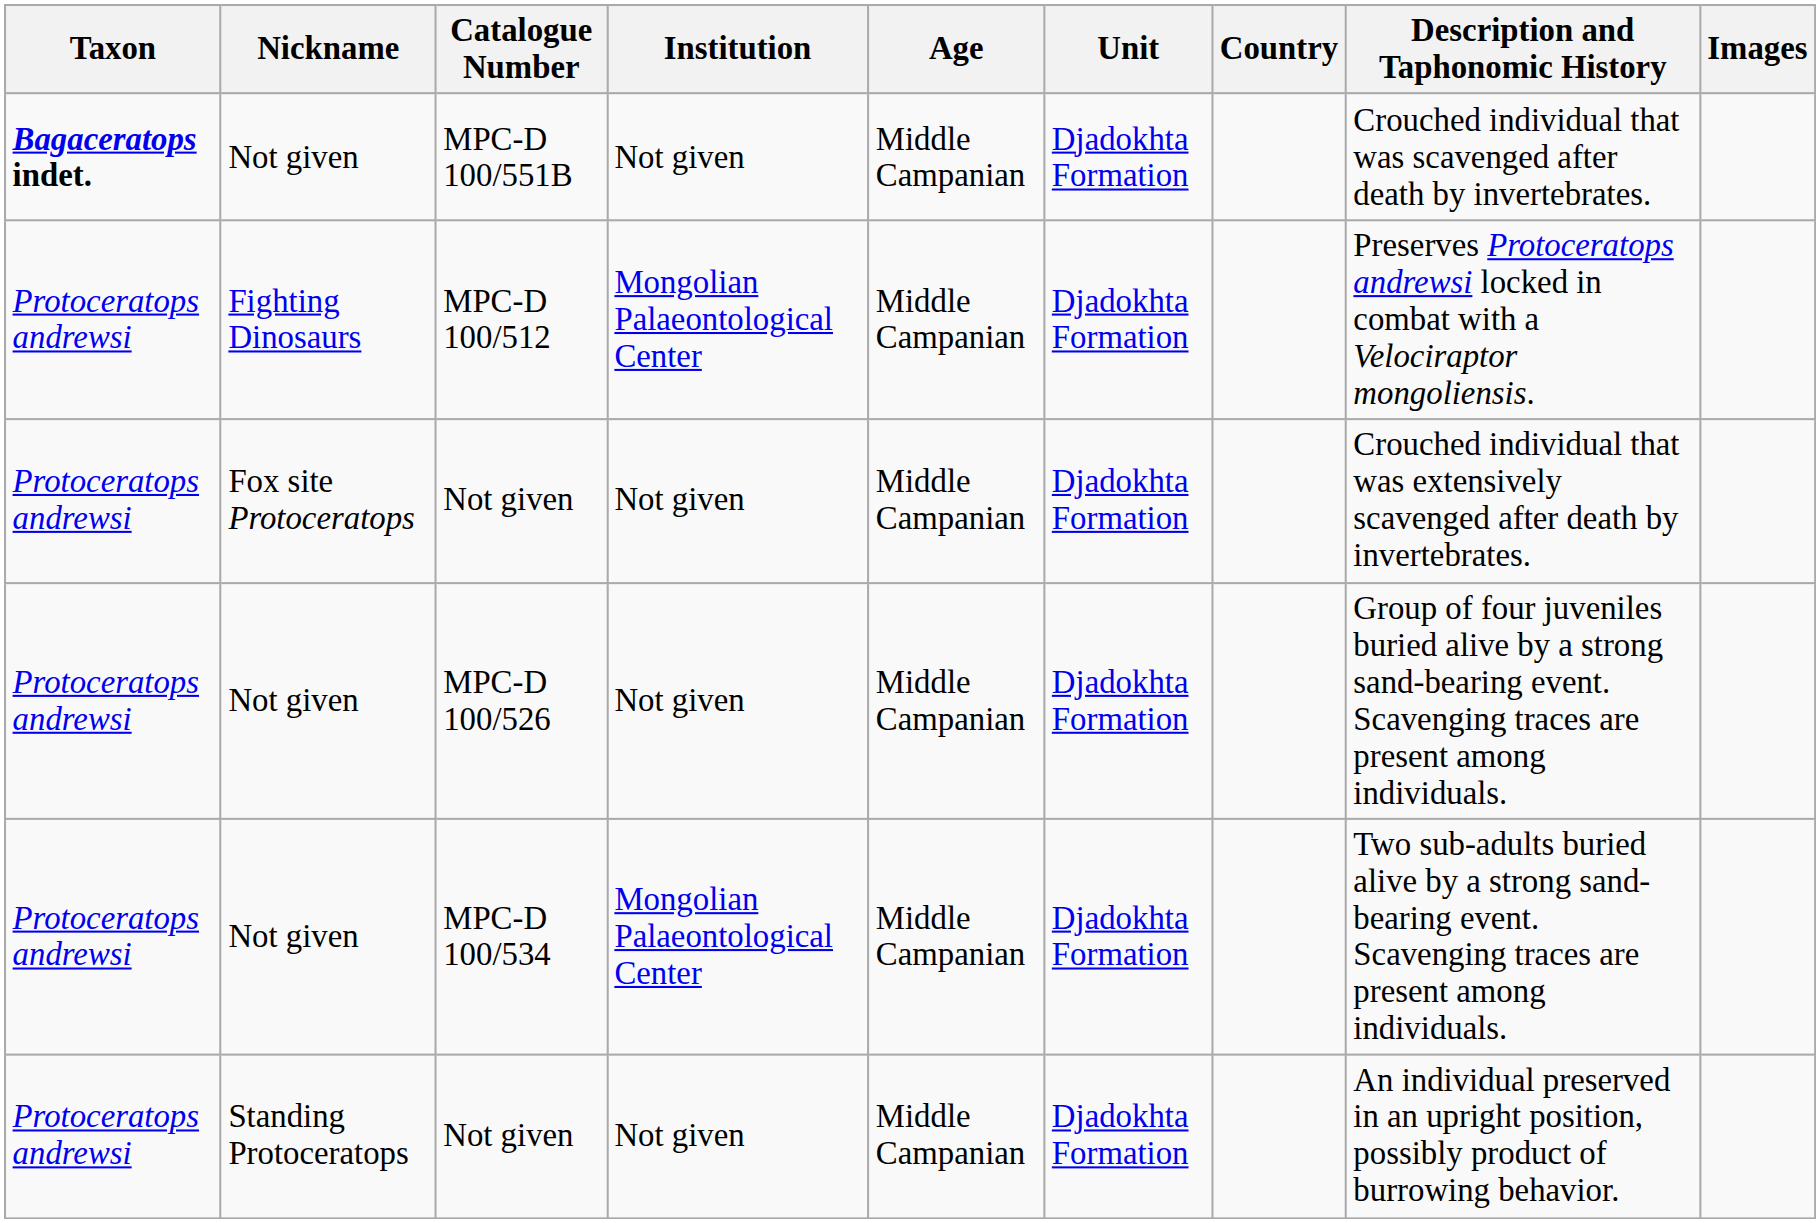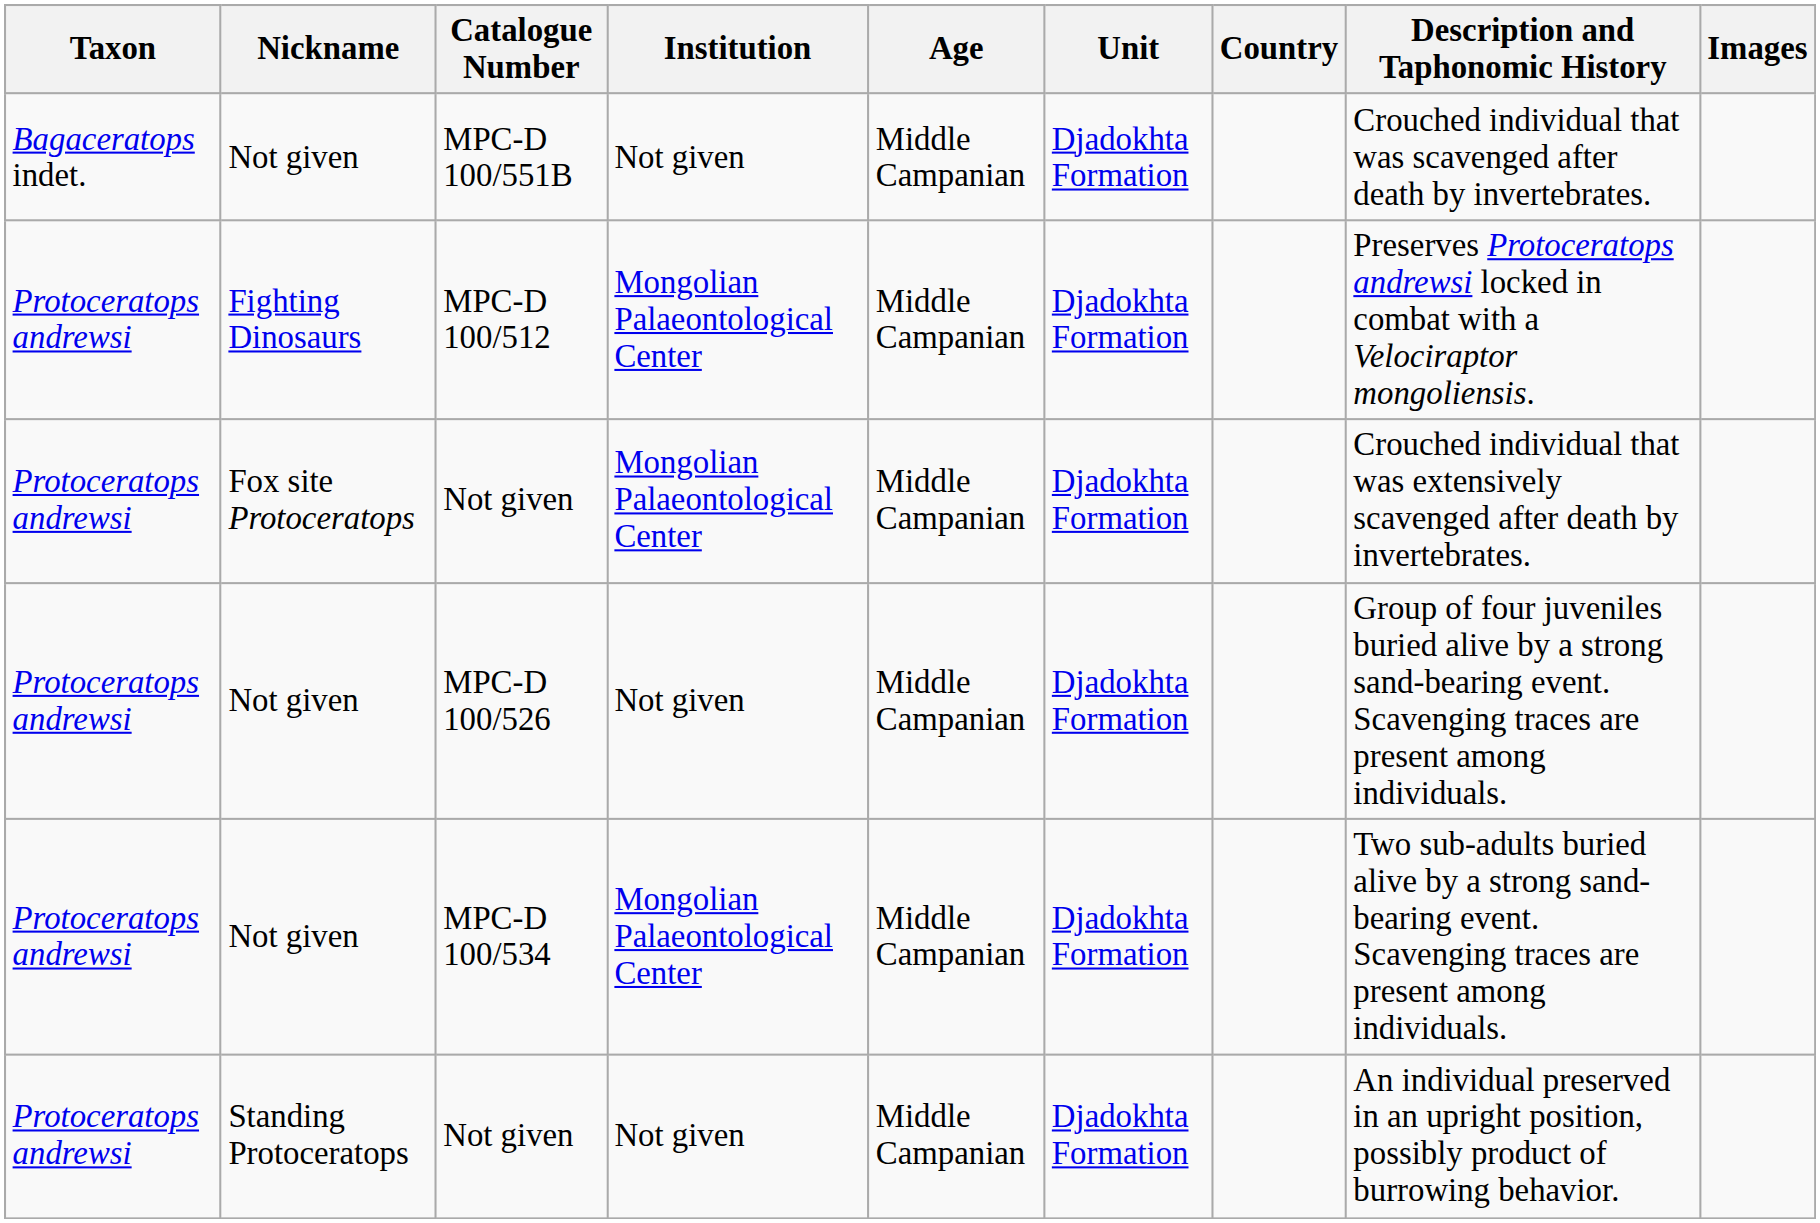MPC-D 100/551B | Taxon: bold -> normal
Fox site Protoceratops / Not given | Institution: Not given -> Mongolian Palaeontological Center
